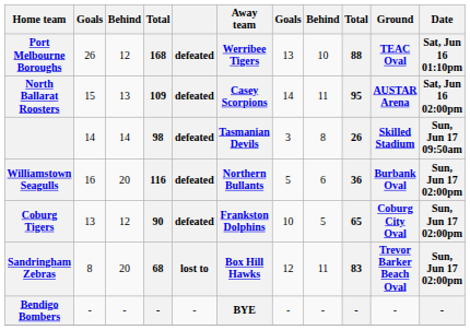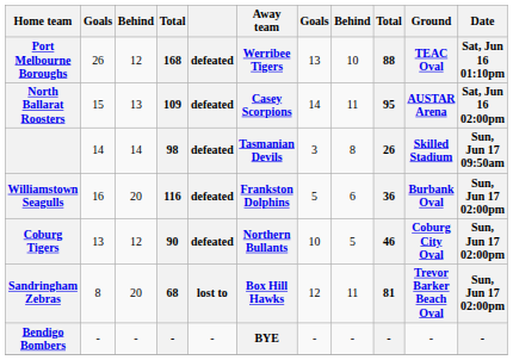Williamstown Seagulls | Away team: Northern Bullants -> Frankston Dolphins
Coburg Tigers | Away team: Frankston Dolphins -> Northern Bullants
Coburg Tigers | column 9: 65 -> 46
Sandringham Zebras | column 9: 83 -> 81
